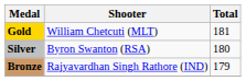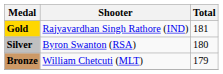Gold | Shooter: William Chetcuti (MLT) -> Rajyavardhan Singh Rathore (IND)
Bronze | Shooter: Rajyavardhan Singh Rathore (IND) -> William Chetcuti (MLT)
